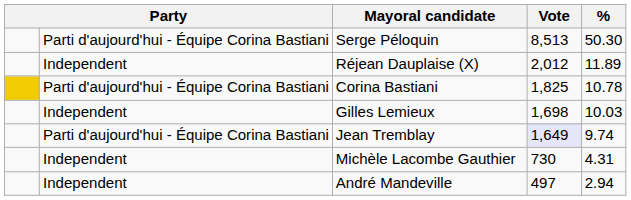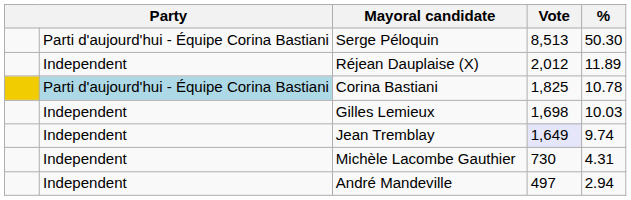Corina Bastiani | column 2: no background -> lightblue background
Jean Tremblay | column 2: Parti d'aujourd'hui - Équipe Corina Bastiani -> Independent
